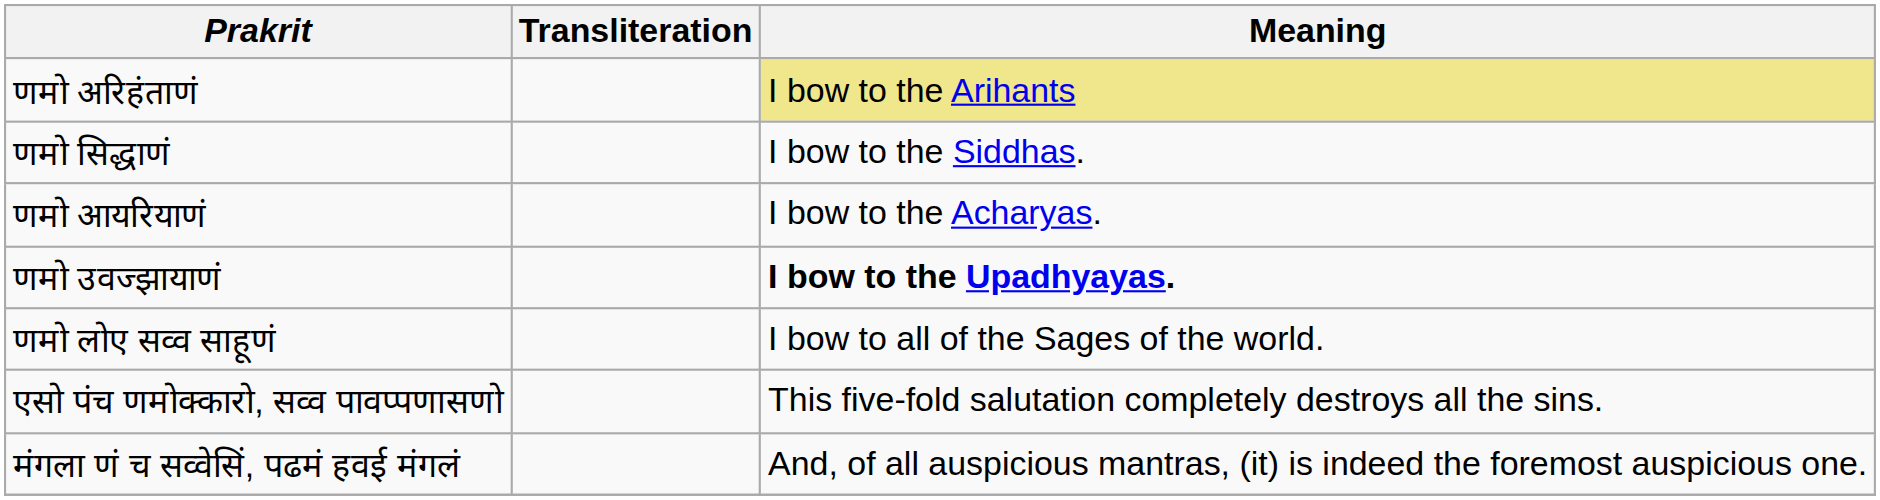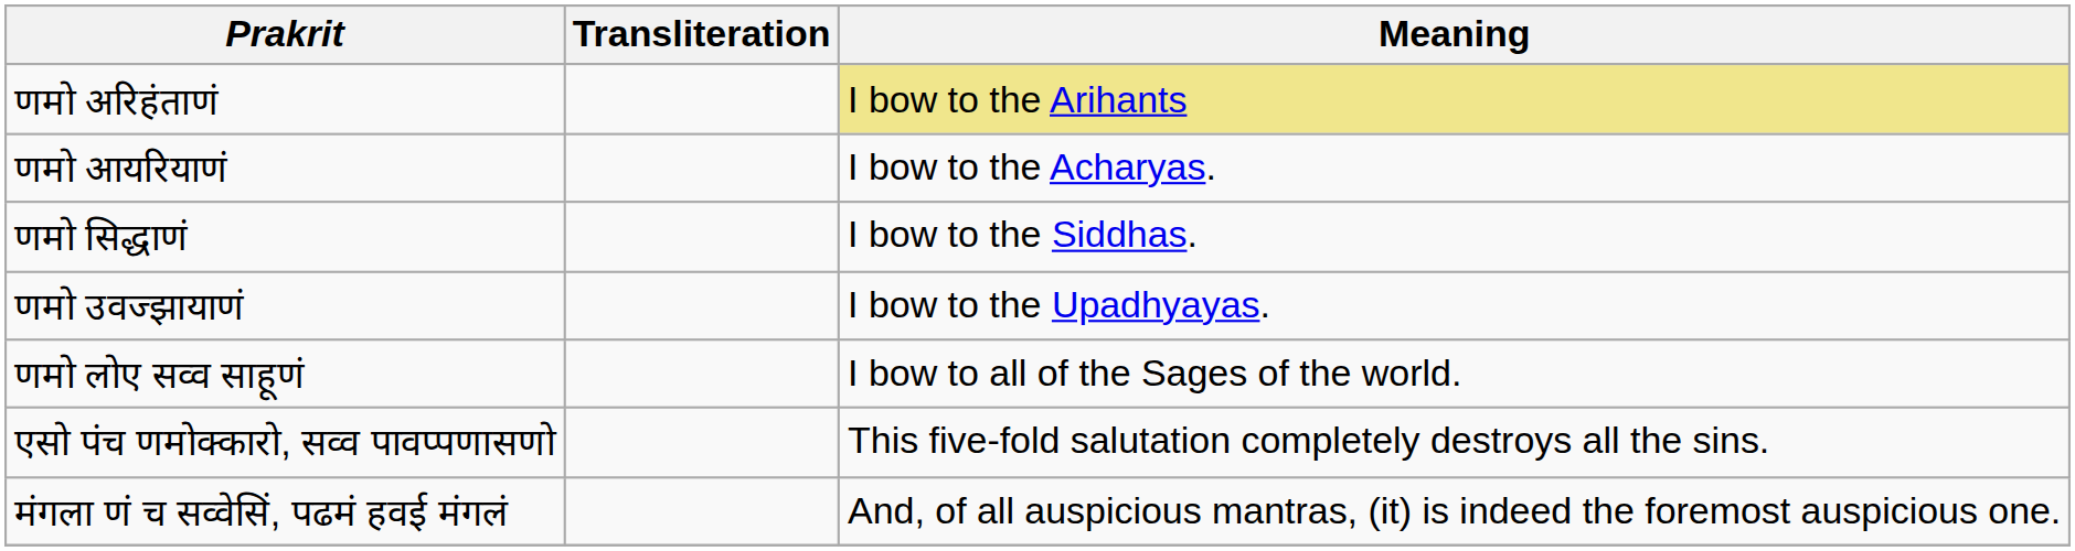rows swapped: णमो सिद्धाणं <-> णमो आयरियाणं
णमो उवज्झायाणं | Meaning: bold -> normal
